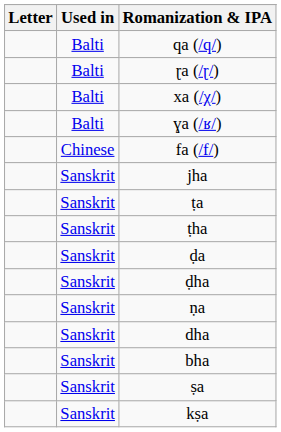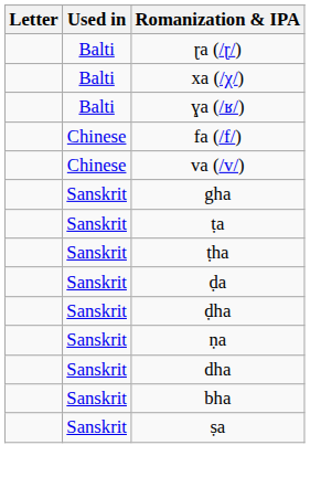- row: Balti | qa (/q/)
+ row: Chinese | va (/v/)
+ row: Sanskrit | gha
- row: Sanskrit | jha
- row: Sanskrit | kṣa
